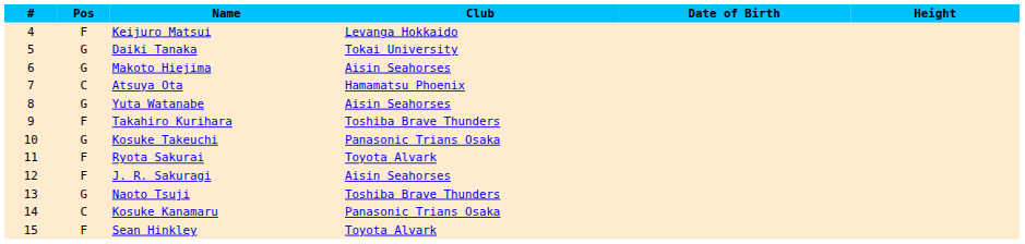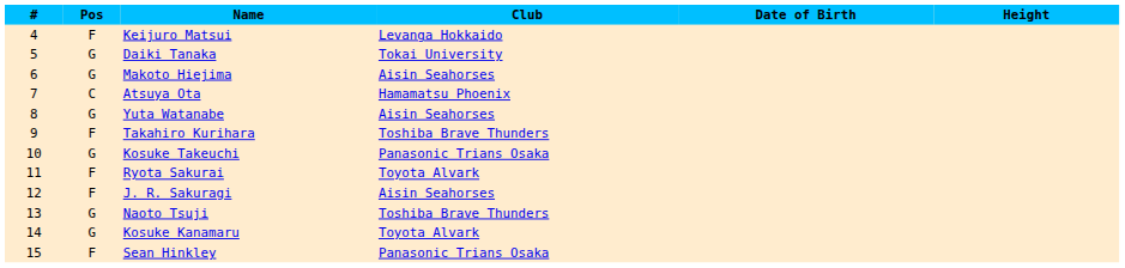Kosuke Kanamaru | Pos: C -> G
Kosuke Kanamaru | Club: Panasonic Trians Osaka -> Toyota Alvark
Sean Hinkley | Club: Toyota Alvark -> Panasonic Trians Osaka
